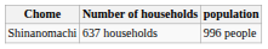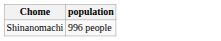- column: Number of households | 637 households
